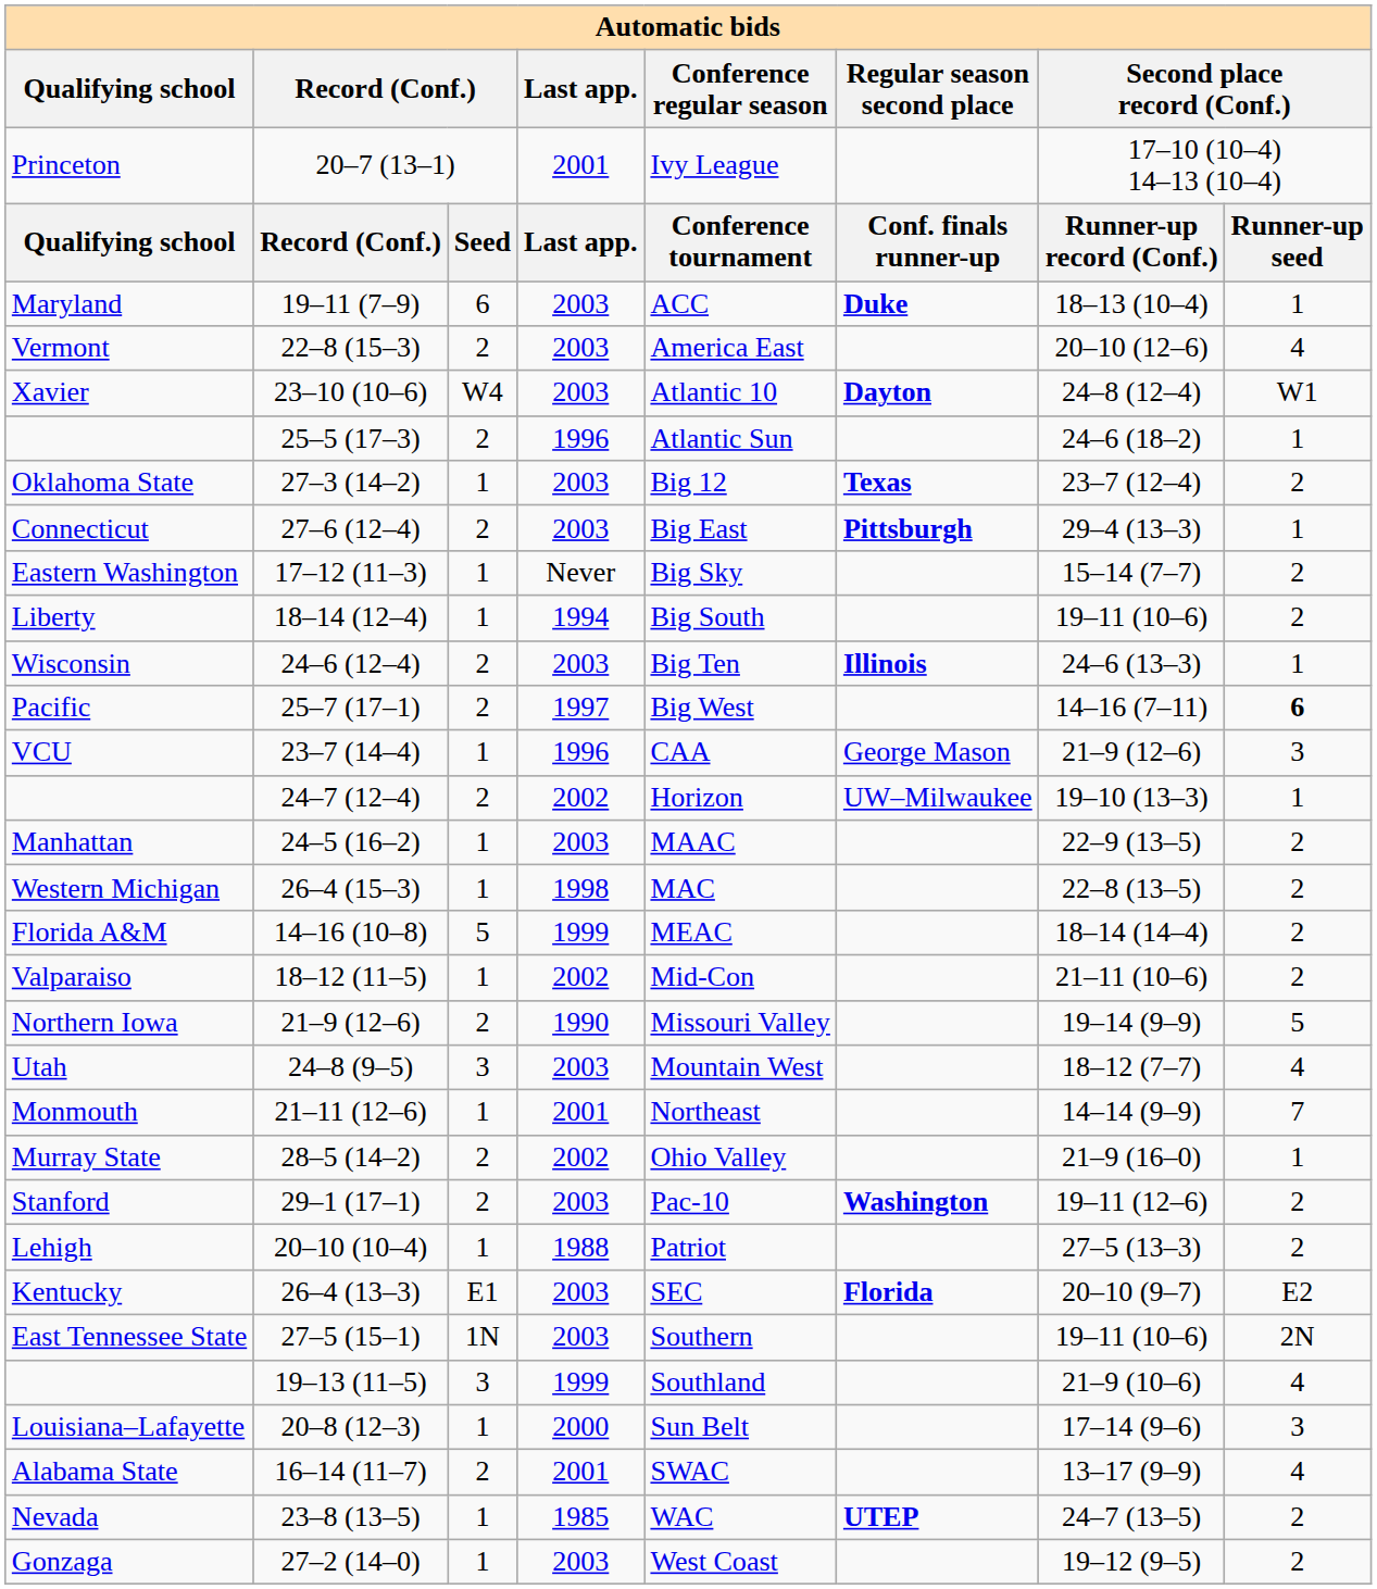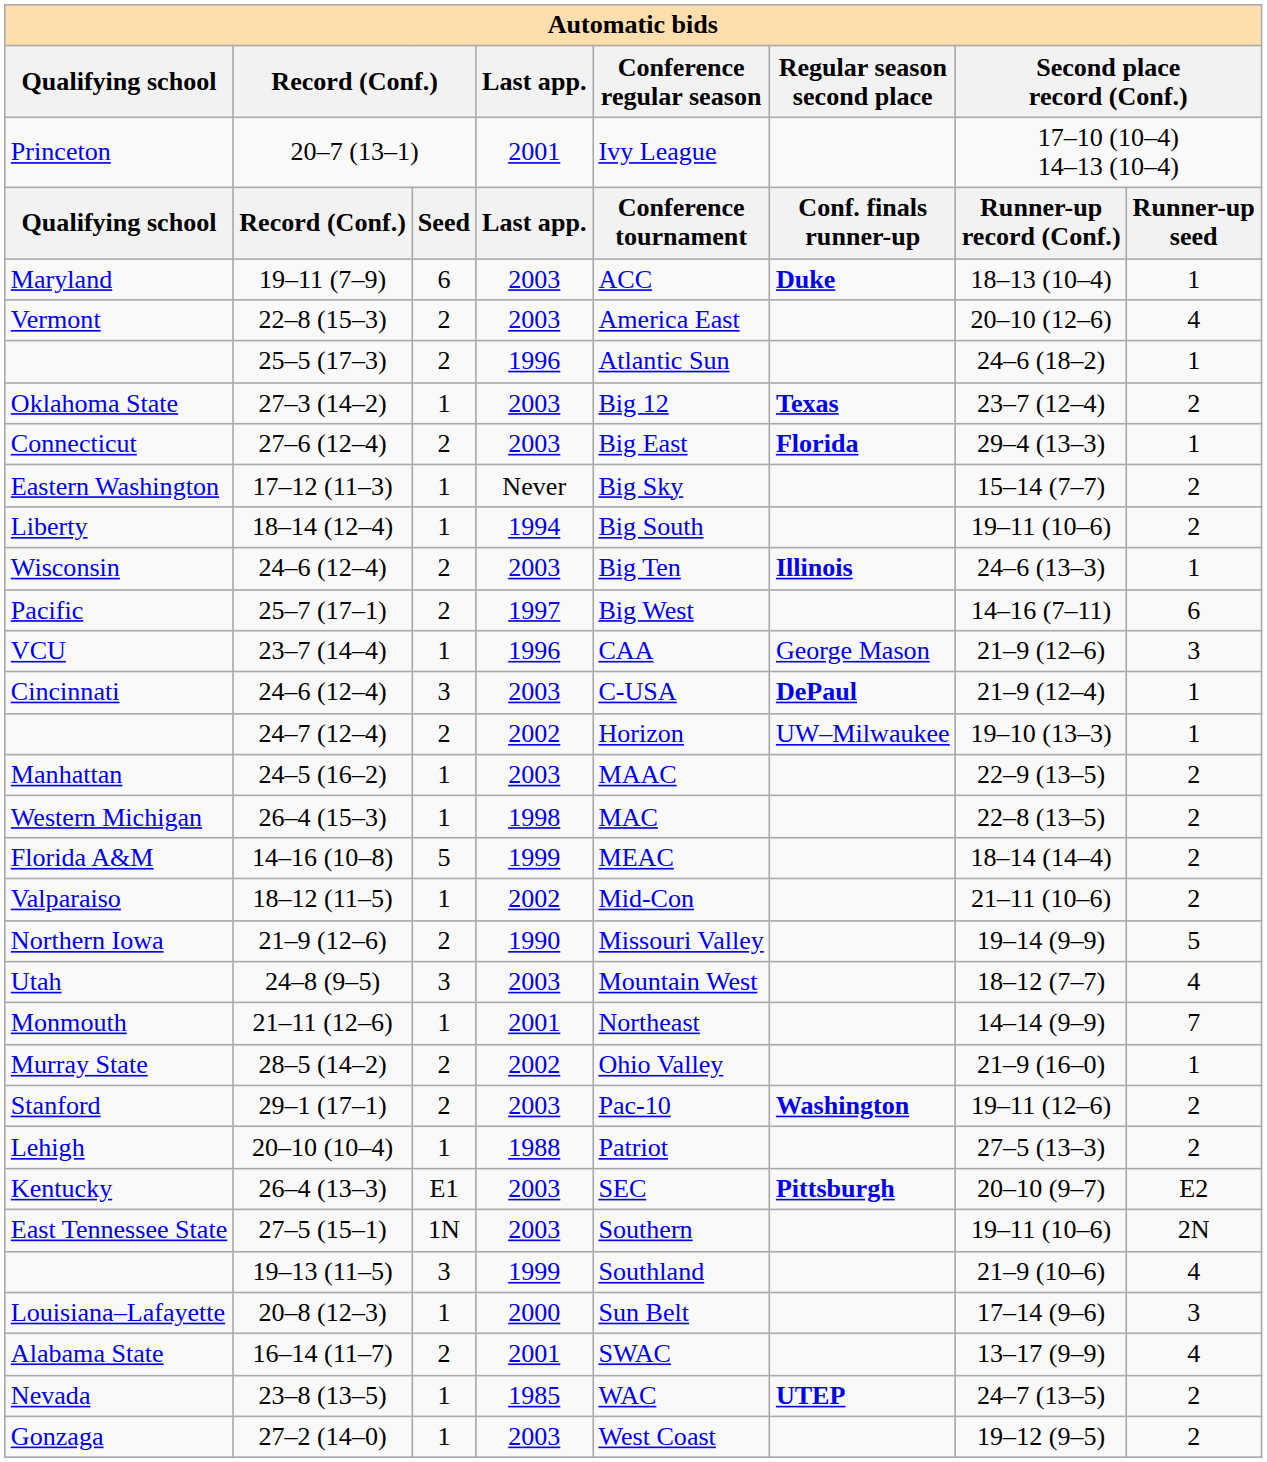- row: Xavier | 23–10 (10–6) | W4 | 2003 | Atlantic 10 | Dayton | 24–8 (12–4) | W1
Connecticut | Regular season second place: Pittsburgh -> Florida
Pacific | column 8: bold -> normal
+ row: Cincinnati | 24–6 (12–4) | 3 | 2003 | C-USA | DePaul | 21–9 (12–4) | 1
Kentucky | Regular season second place: Florida -> Pittsburgh
